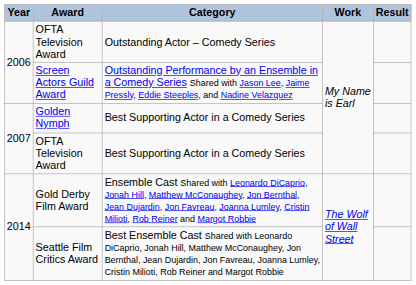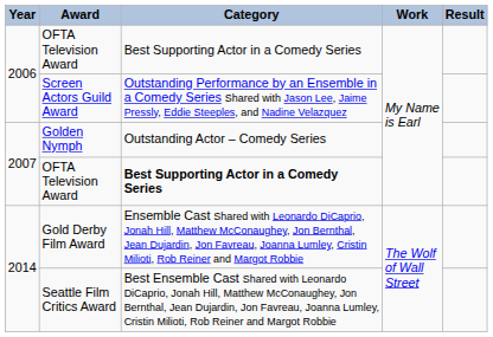2006 / OFTA Television Award | Category: Outstanding Actor – Comedy Series -> Best Supporting Actor in a Comedy Series
Golden Nymph | Category: Best Supporting Actor in a Comedy Series -> Outstanding Actor – Comedy Series
2007 / OFTA Television Award | Category: normal -> bold
